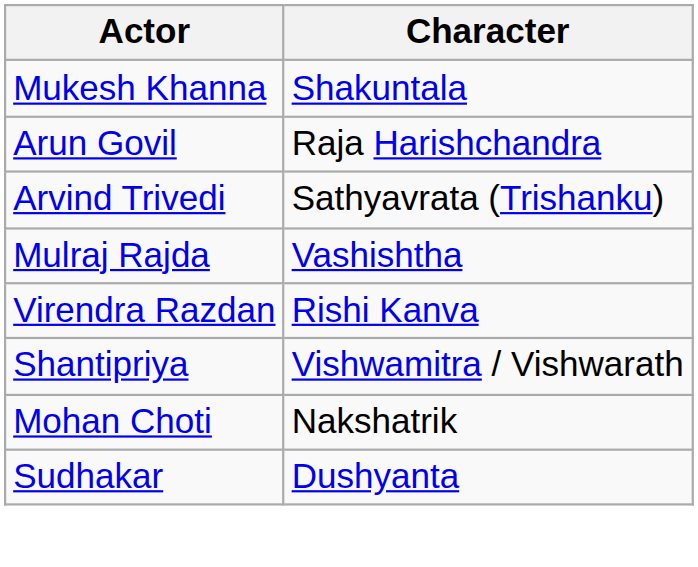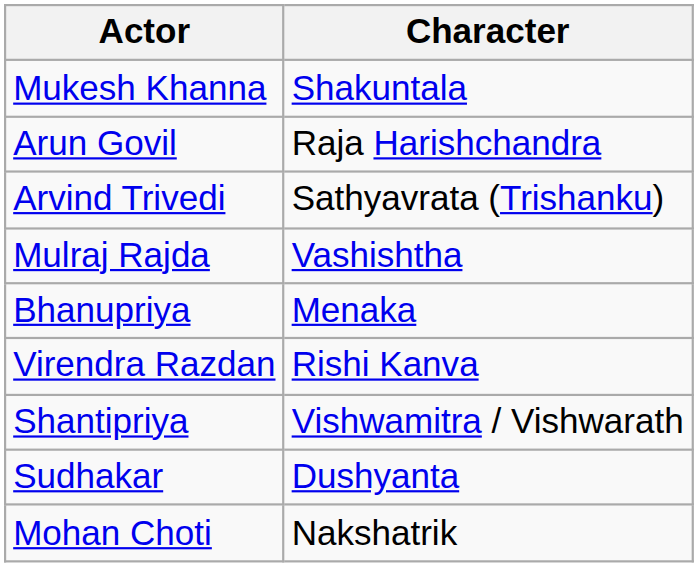+ row: Bhanupriya | Menaka
rows swapped: Sudhakar <-> Mohan Choti
